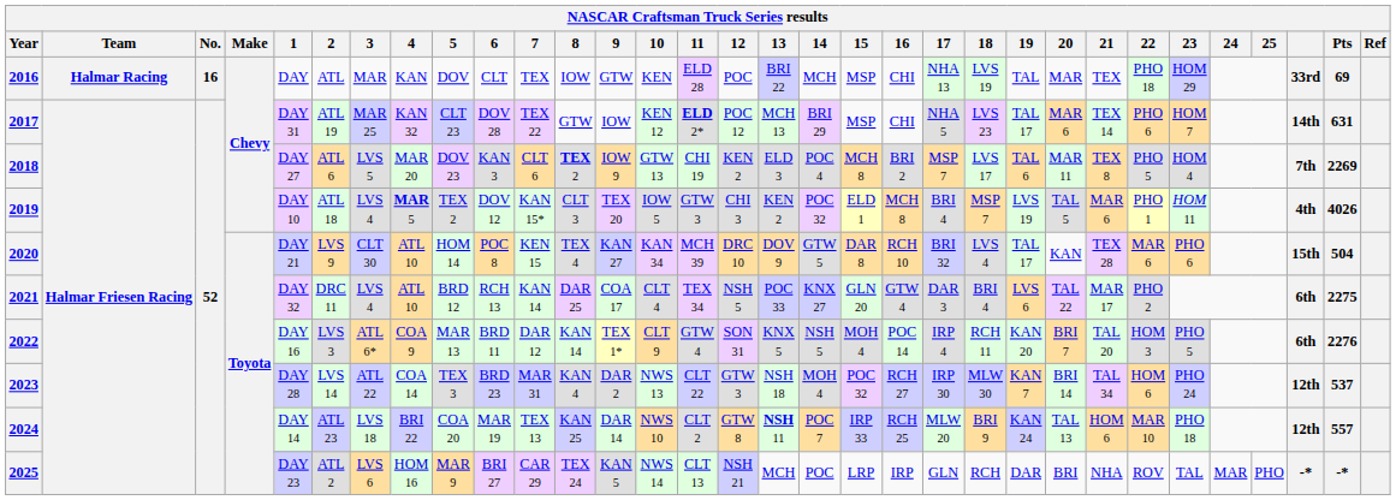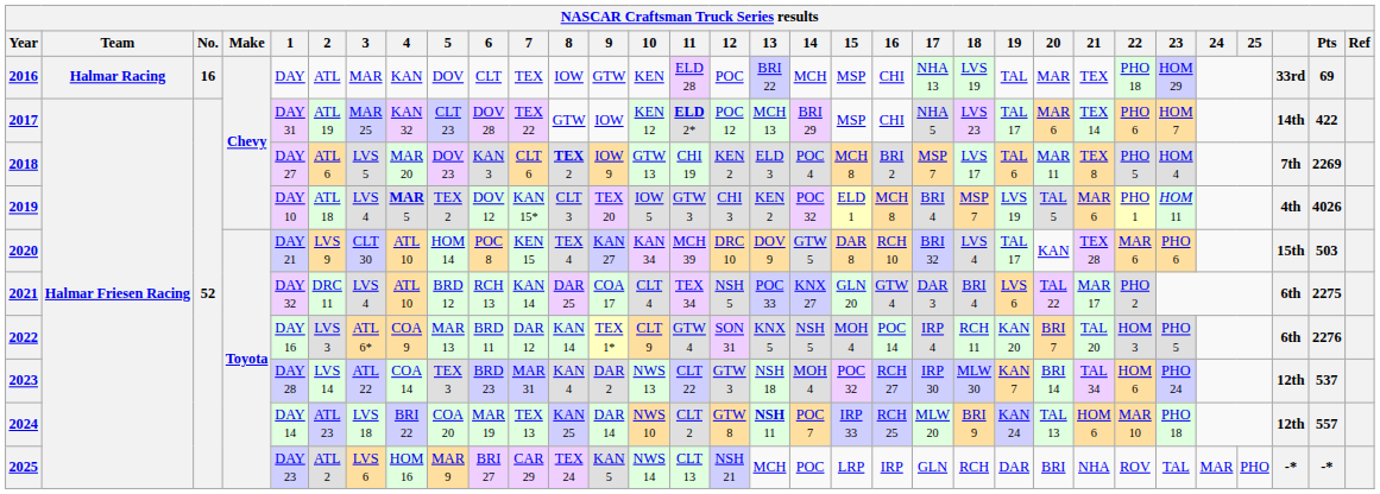2017 | Pts: 631 -> 422
2020 | Pts: 504 -> 503
